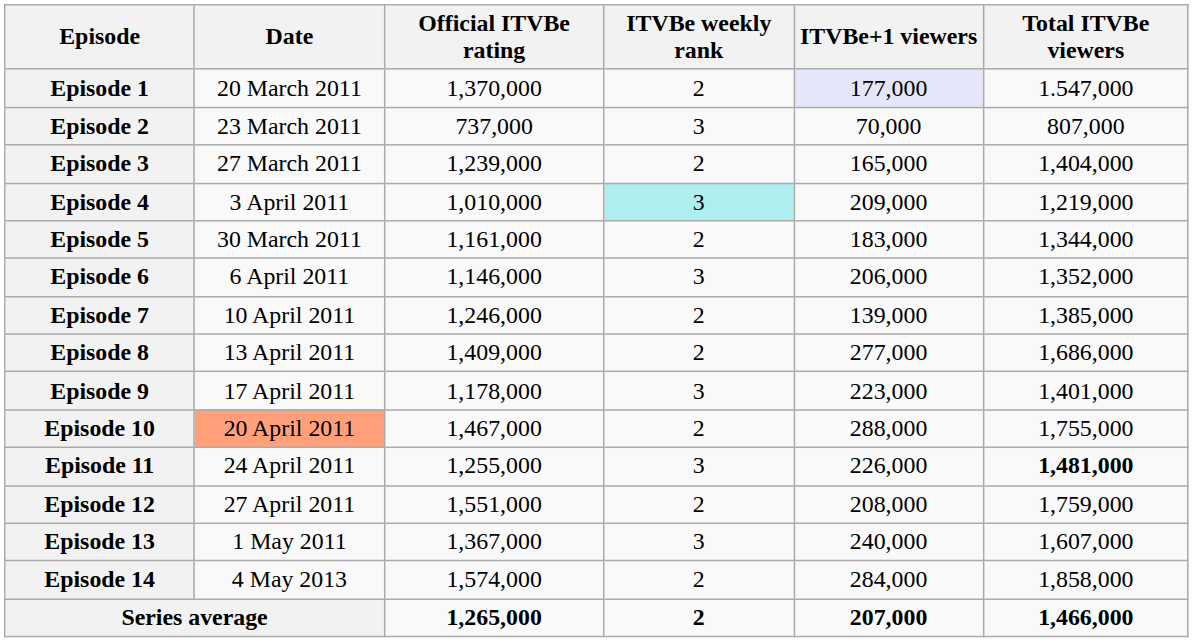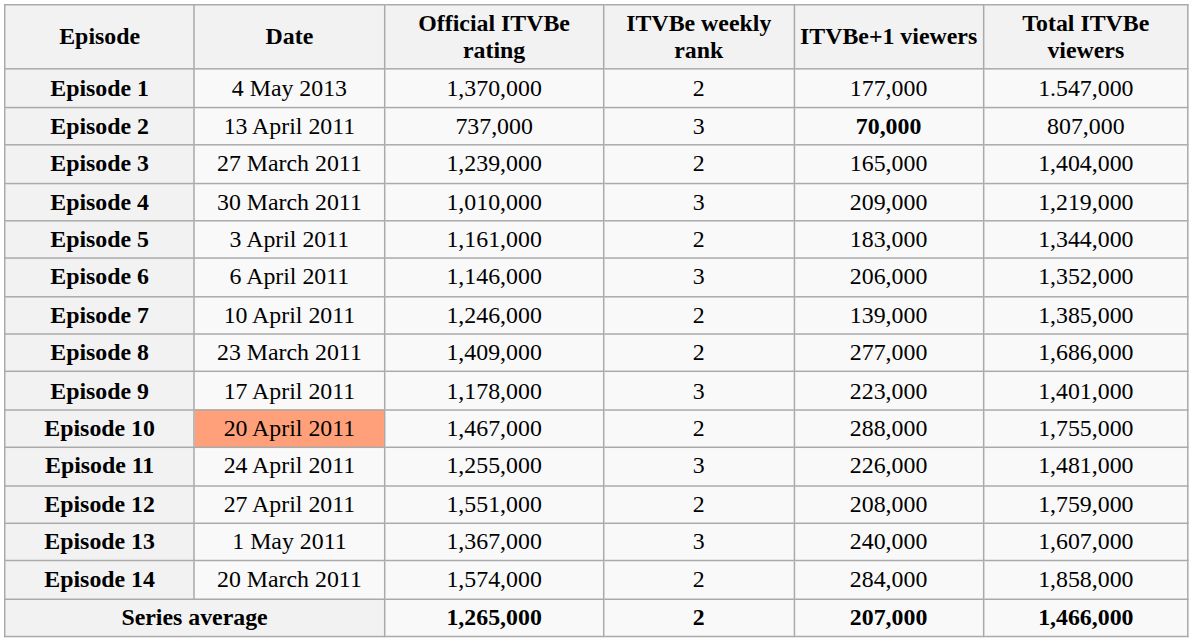Episode 1 | Date: 20 March 2011 -> 4 May 2013
Episode 1 | ITVBe+1 viewers: lavender background -> no background
Episode 2 | Date: 23 March 2011 -> 13 April 2011
Episode 2 | ITVBe+1 viewers: normal -> bold
Episode 4 | Date: 3 April 2011 -> 30 March 2011
Episode 4 | ITVBe weekly rank: paleturquoise background -> no background
Episode 5 | Date: 30 March 2011 -> 3 April 2011
Episode 8 | Date: 13 April 2011 -> 23 March 2011
Episode 11 | Total ITVBe viewers: bold -> normal
Episode 14 | Date: 4 May 2013 -> 20 March 2011
